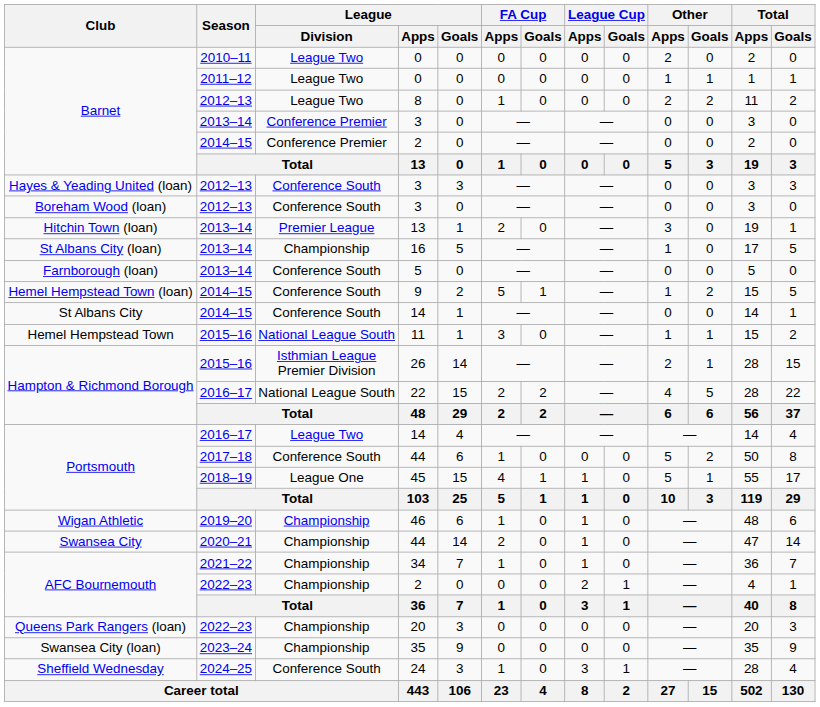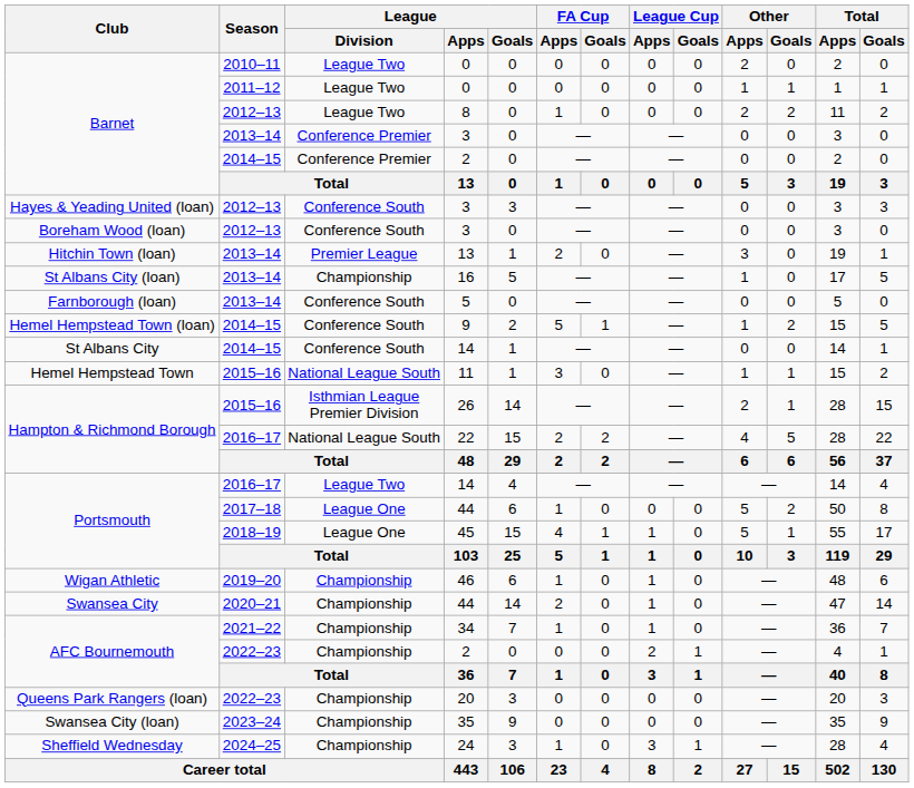Portsmouth / 44 | League / Division: Conference South -> League One
24 | League / Division: Conference South -> Championship
